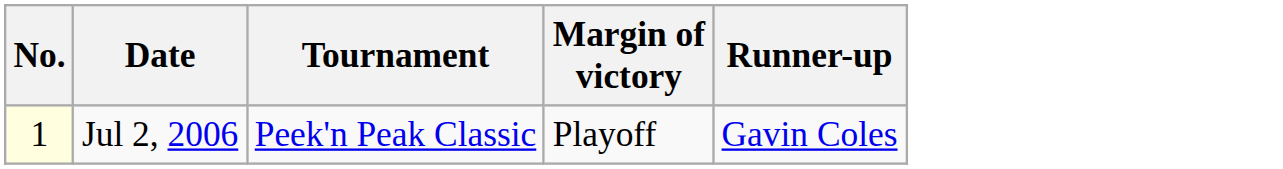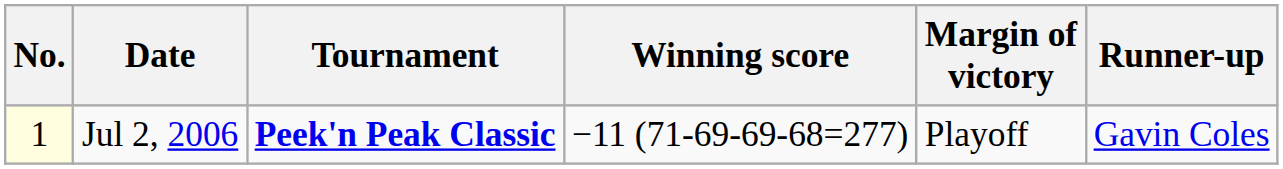+ column: Winning score | −11 (71-69-69-68=277)
Jul 2, 2006 | Tournament: normal -> bold
